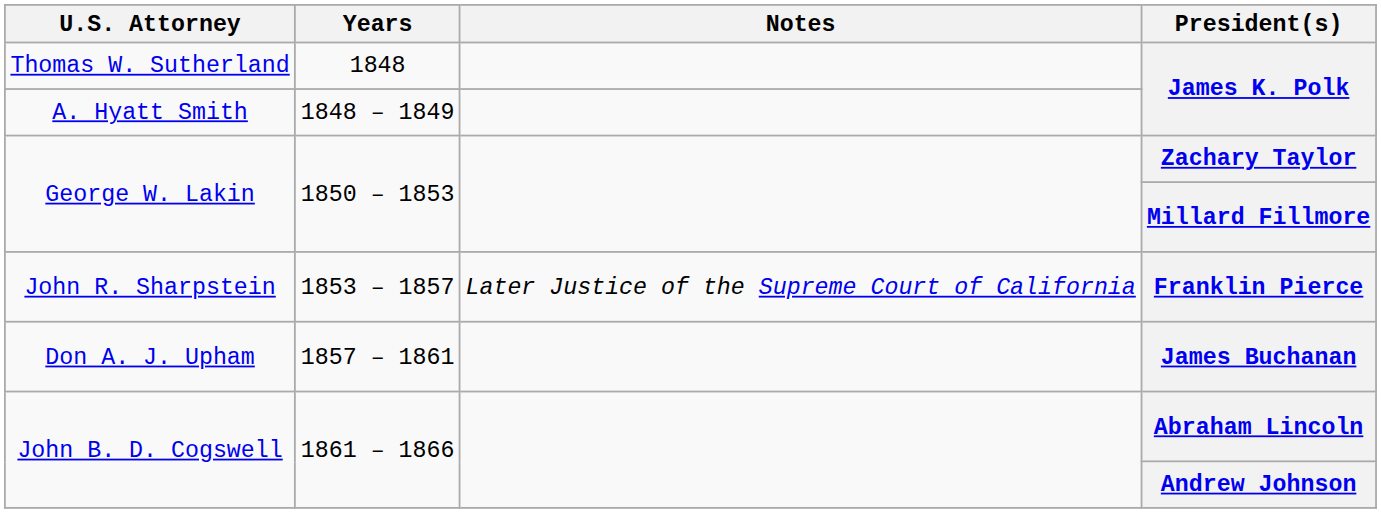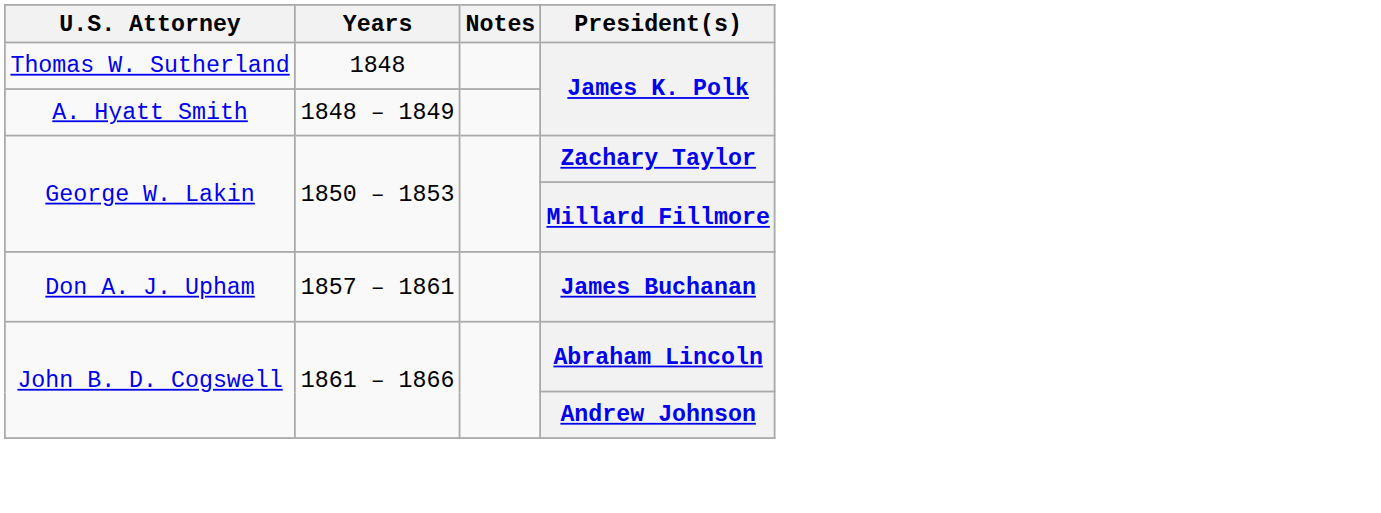- row: John R. Sharpstein | 1853 – 1857 | Later Justice of the Supreme Court of California | Franklin Pierce
